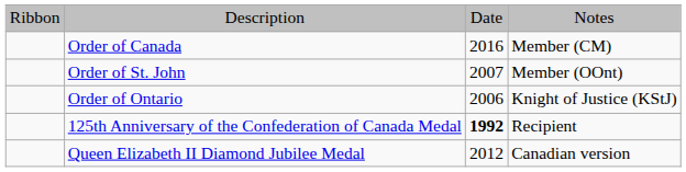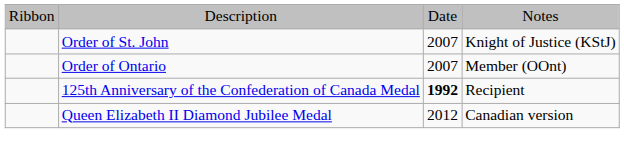- row: Order of Canada | 2016 | Member (CM)
Order of St. John | column 4: Member (OOnt) -> Knight of Justice (KStJ)
Order of Ontario | column 3: 2006 -> 2007
Order of Ontario | column 4: Knight of Justice (KStJ) -> Member (OOnt)
